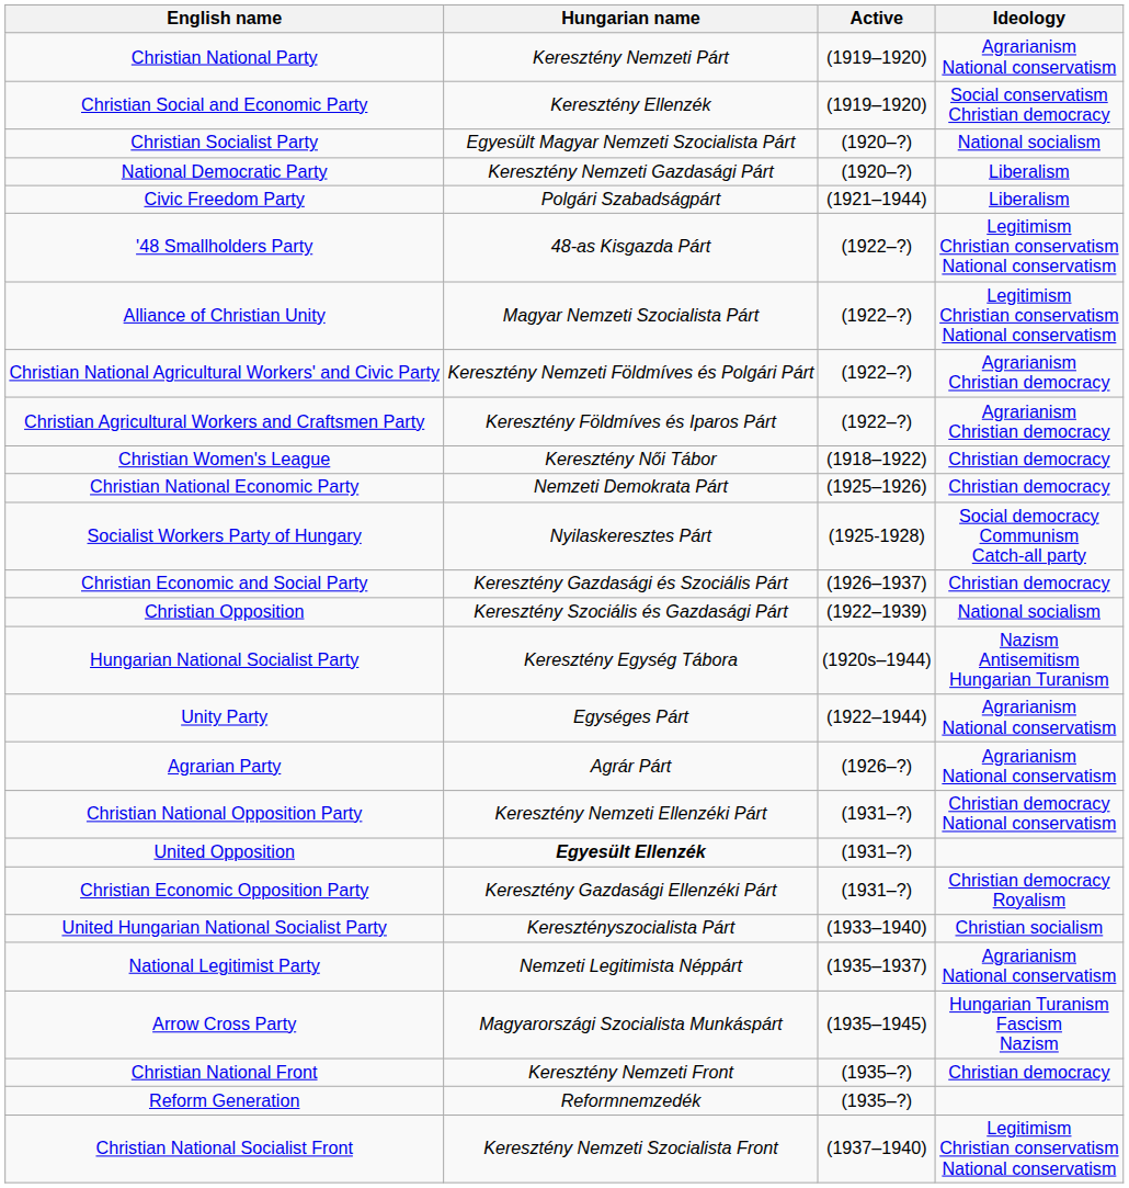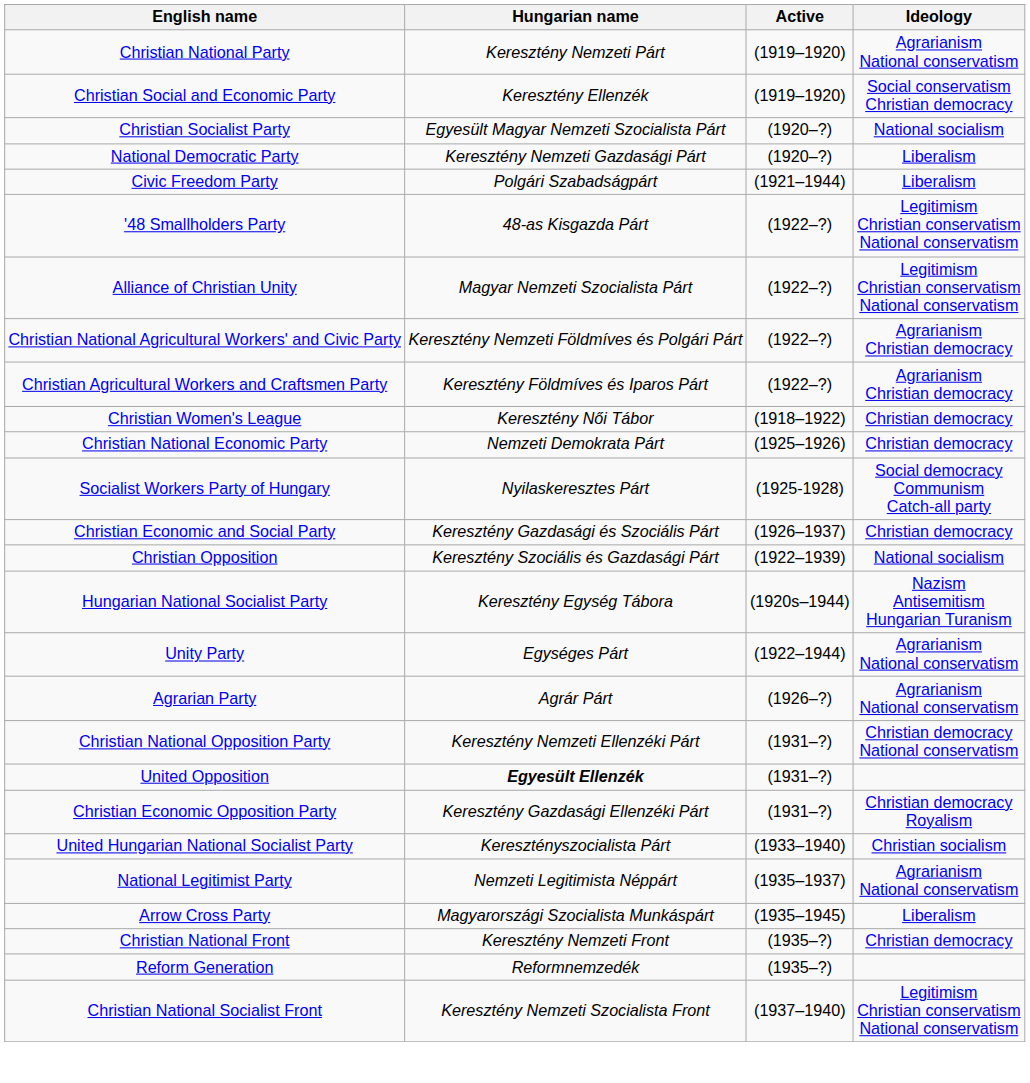Arrow Cross Party | Ideology: Hungarian Turanism Fascism Nazism -> Liberalism
